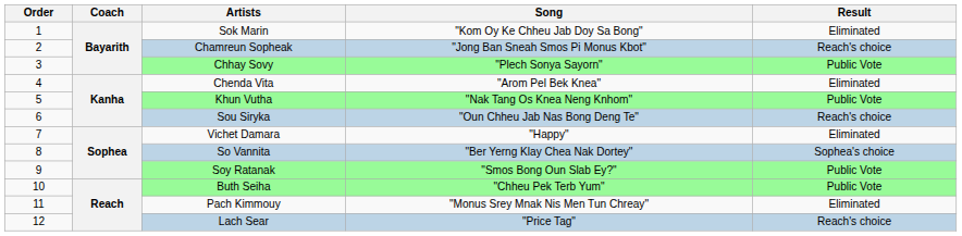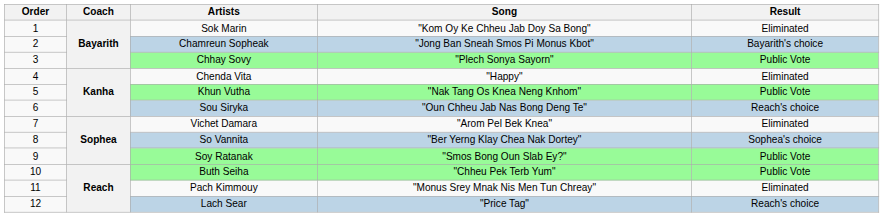Chamreun Sopheak | Result: Reach's choice -> Bayarith's choice
Chenda Vita | Song: "Arom Pel Bek Knea" -> "Happy"
Vichet Damara | Song: "Happy" -> "Arom Pel Bek Knea"
